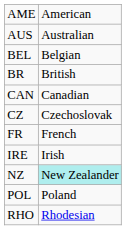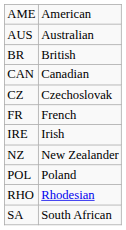- row: BEL | Belgian
NZ | column 2: paleturquoise background -> no background
+ row: SA | South African
